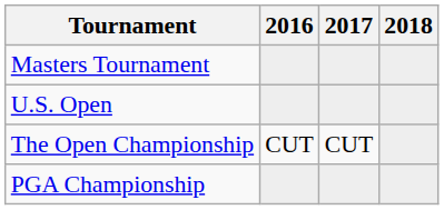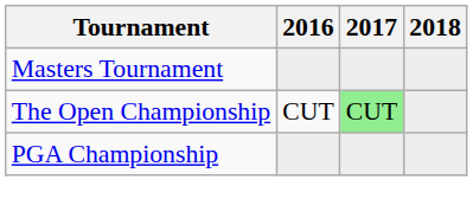- row: U.S. Open
The Open Championship | 2017: no background -> lightgreen background
